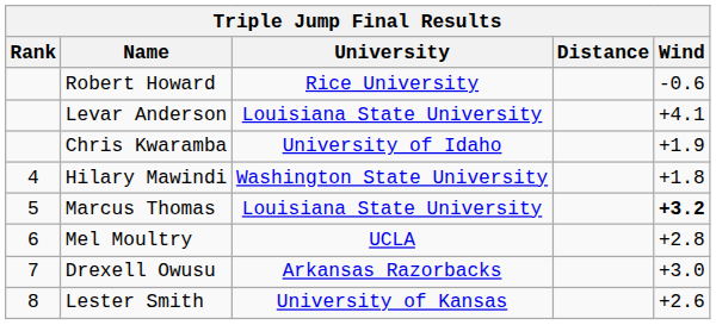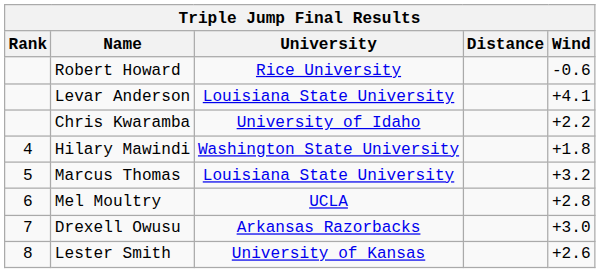Chris Kwaramba | Wind: +1.9 -> +2.2
Marcus Thomas | Wind: bold -> normal
